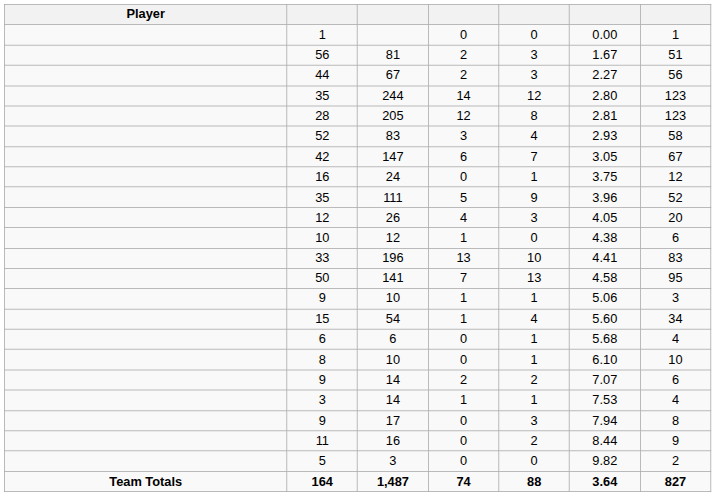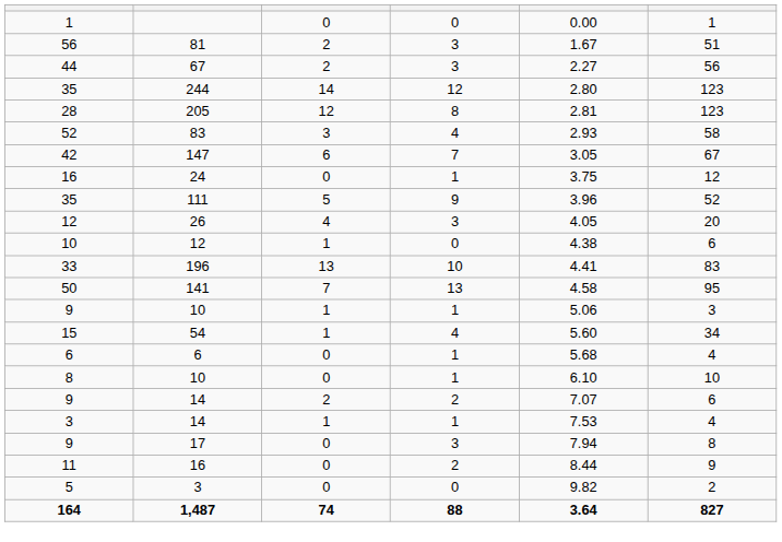- column: Player | Team Totals
